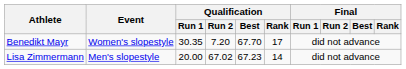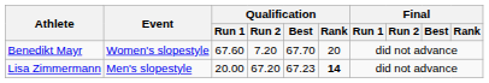Benedikt Mayr | Qualification / Run 1: 30.35 -> 67.60
Benedikt Mayr | Qualification / Rank: 17 -> 20
Lisa Zimmermann | Qualification / Run 2: 67.02 -> 67.20
Lisa Zimmermann | Qualification / Rank: normal -> bold
